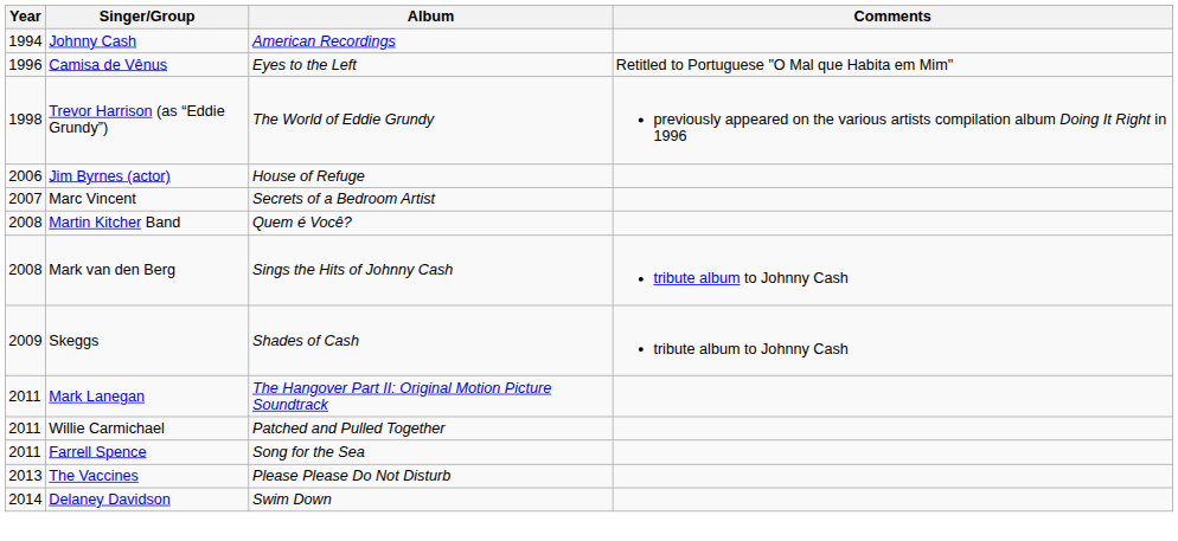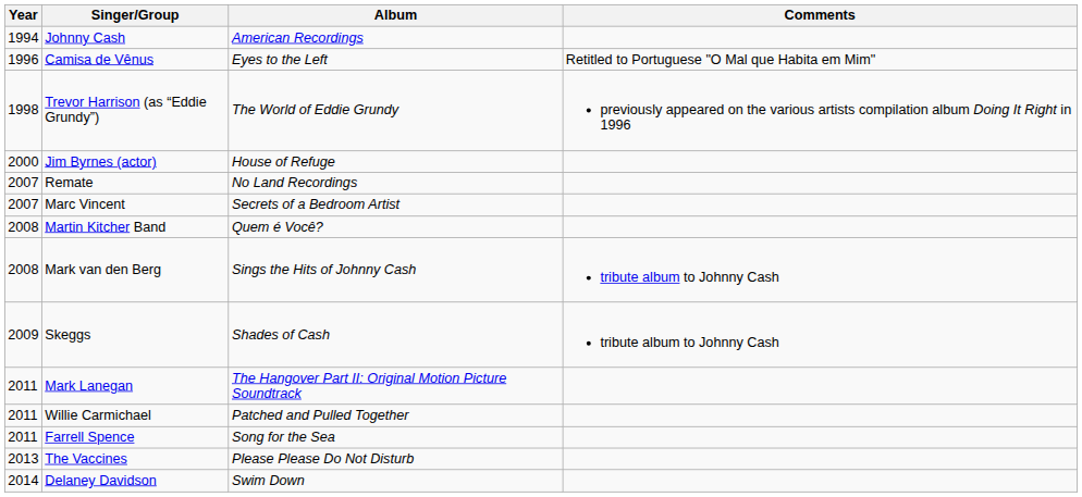Jim Byrnes (actor) | Year: 2006 -> 2000
+ row: 2007 | Remate | No Land Recordings
